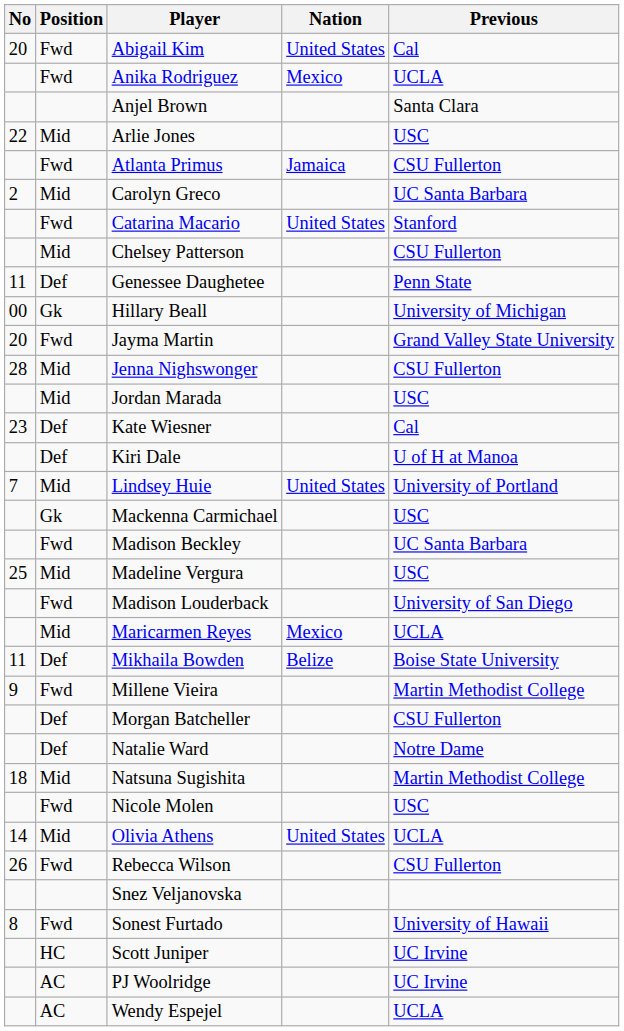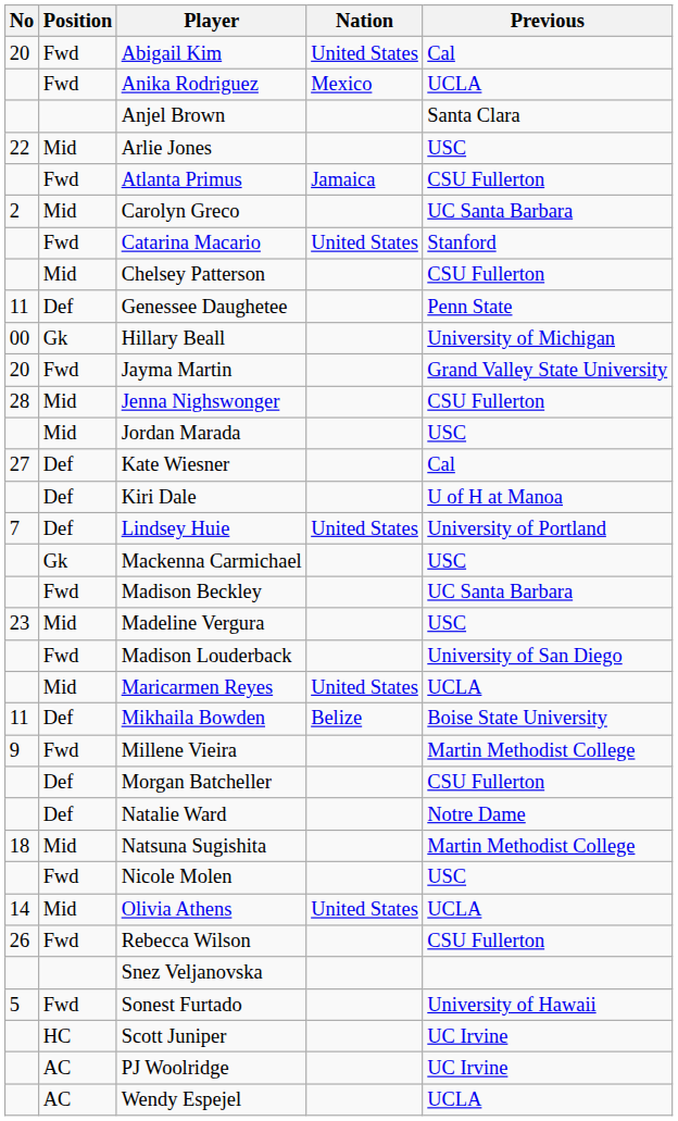Kate Wiesner | No: 23 -> 27
Lindsey Huie | Position: Mid -> Def
Madeline Vergura | No: 25 -> 23
Maricarmen Reyes | Nation: Mexico -> United States
Sonest Furtado | No: 8 -> 5
